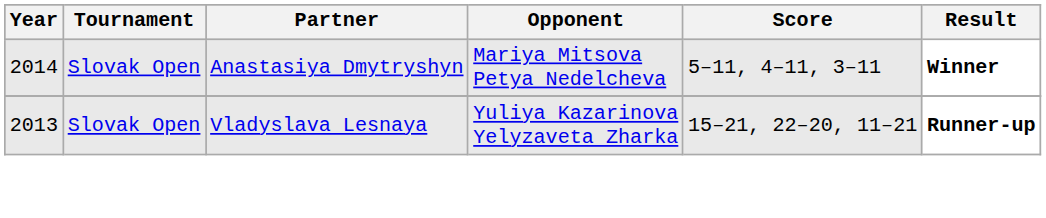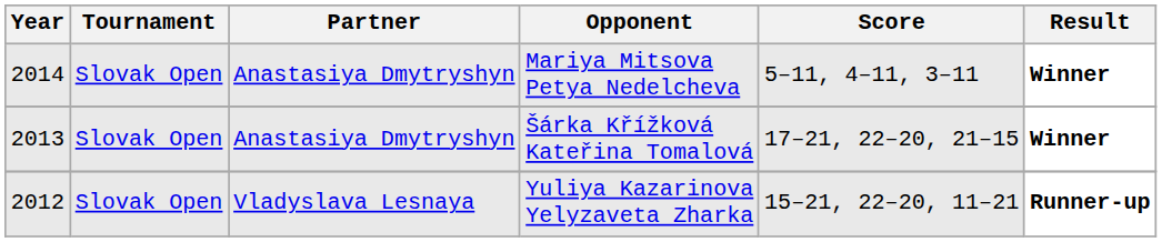+ row: 2013 | Slovak Open | Anastasiya Dmytryshyn | Šárka Křížková Kateřina Tomalová | 17–21, 22–20, 21–15 | Winner
Yuliya Kazarinova Yelyzaveta Zharka | Year: 2013 -> 2012
